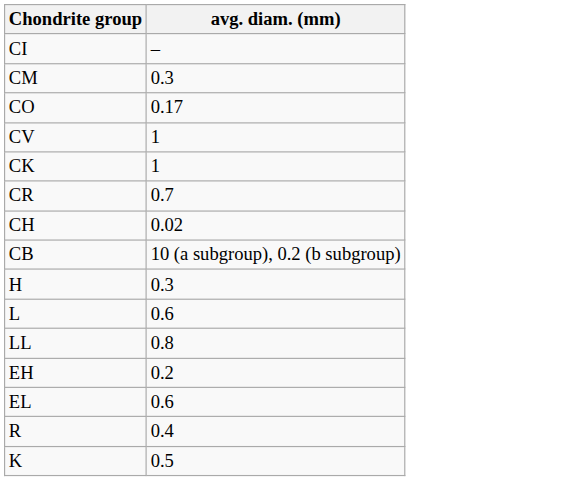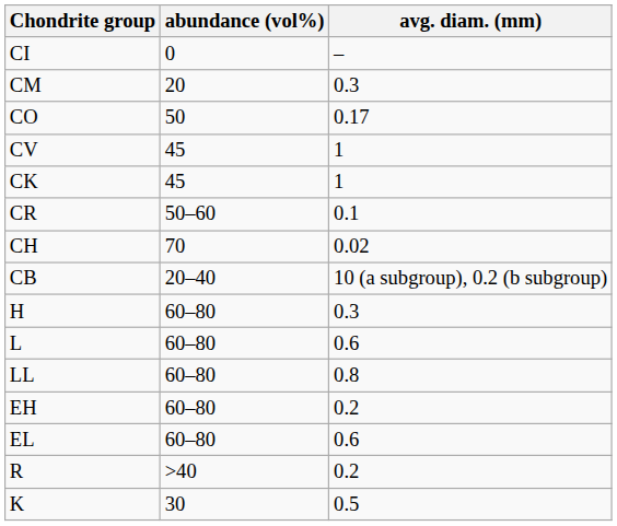+ column: abundance (vol%) | 0 | 20 | 50 | 45 | 45 | 50–60 | 70 | 20–40 | 60–80 | 60–80 | 60–80 | 60–80 | 60–80 | >40 | 30
CR | avg. diam. (mm): 0.7 -> 0.1
R | avg. diam. (mm): 0.4 -> 0.2
